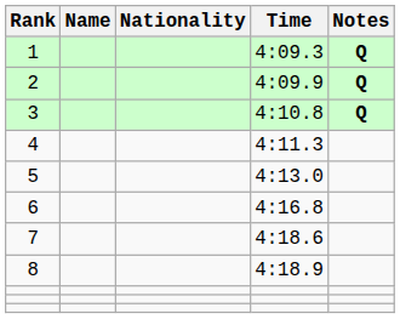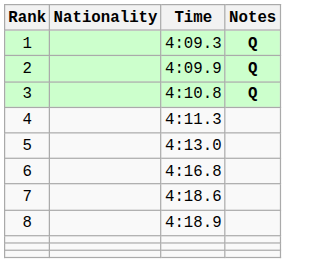- column: Name
